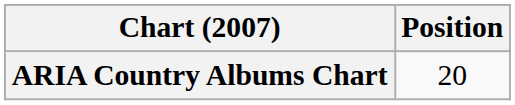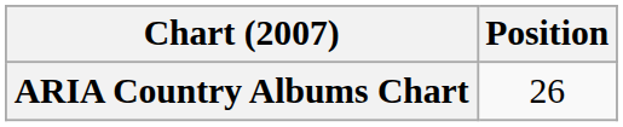ARIA Country Albums Chart | Position: 20 -> 26
